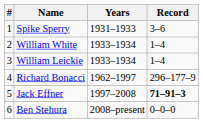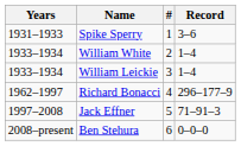columns swapped: # <-> Years
Jack Effner | Record: bold -> normal
